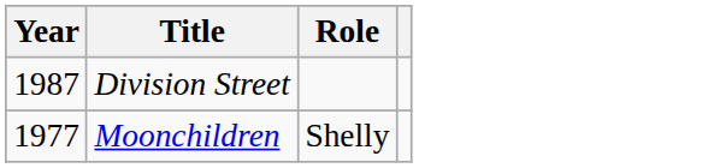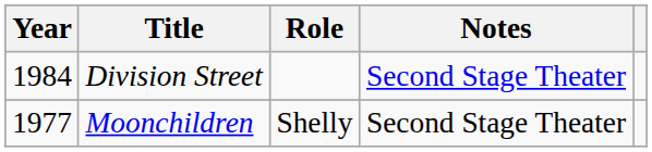+ column: Notes | Second Stage Theater | Second Stage Theater
Division Street | Year: 1987 -> 1984
